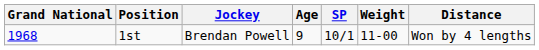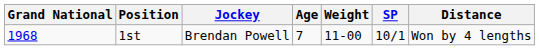columns swapped: Weight <-> SP
1st | Age: 9 -> 7
